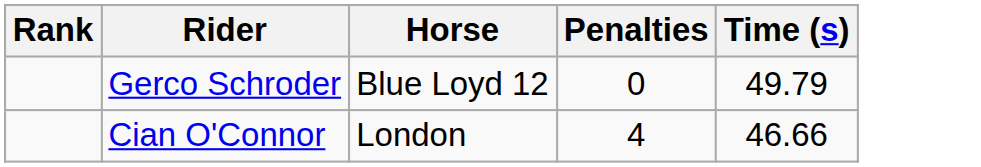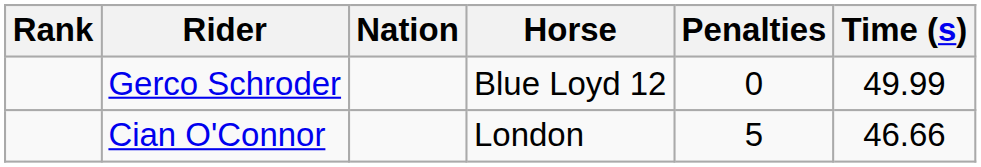+ column: Nation
Gerco Schroder | Time (s): 49.79 -> 49.99
Cian O'Connor | Penalties: 4 -> 5
